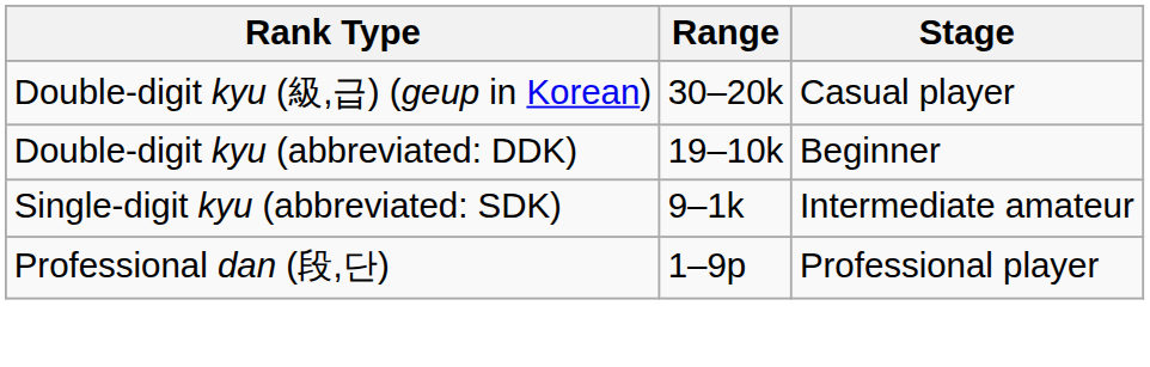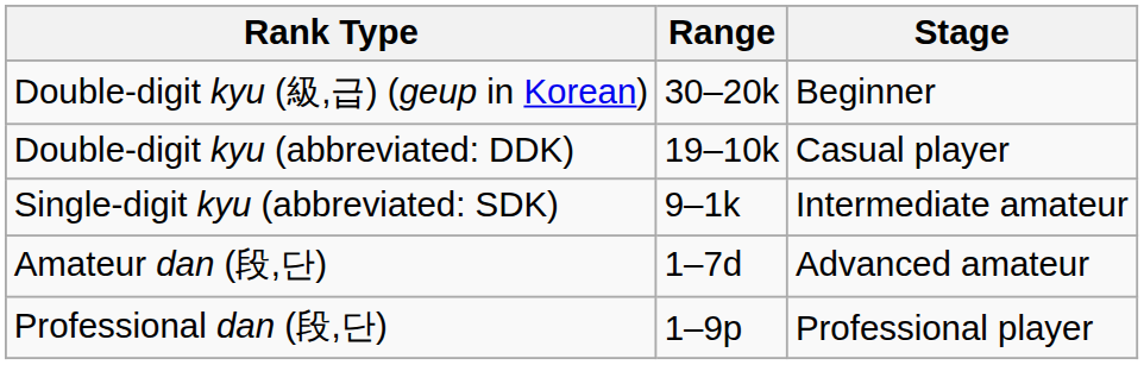Double-digit kyu (級,급) (geup in Korean) | Stage: Casual player -> Beginner
Double-digit kyu (abbreviated: DDK) | Stage: Beginner -> Casual player
+ row: Amateur dan (段,단) | 1–7d | Advanced amateur
